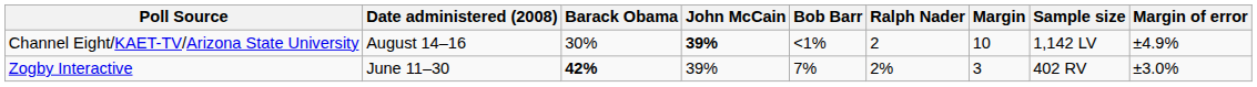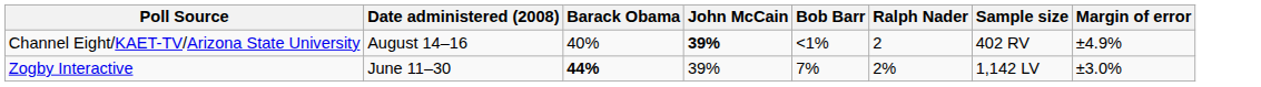- column: Margin | 10 | 3
Channel Eight/KAET-TV/Arizona State University | Barack Obama: 30% -> 40%
Channel Eight/KAET-TV/Arizona State University | Sample size: 1,142 LV -> 402 RV
Zogby Interactive | Barack Obama: 42% -> 44%
Zogby Interactive | Sample size: 402 RV -> 1,142 LV
